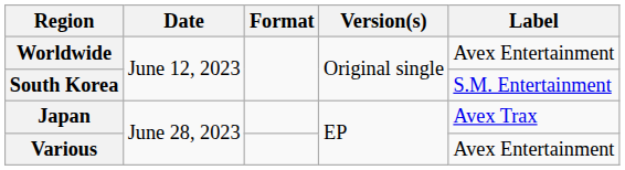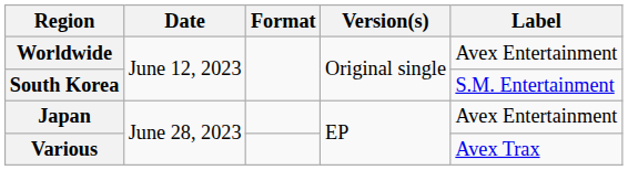Japan | Label: Avex Trax -> Avex Entertainment
Various | Label: Avex Entertainment -> Avex Trax
